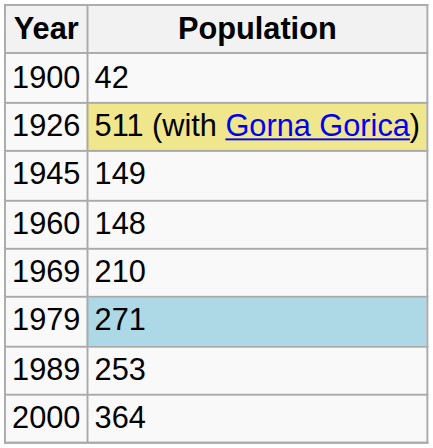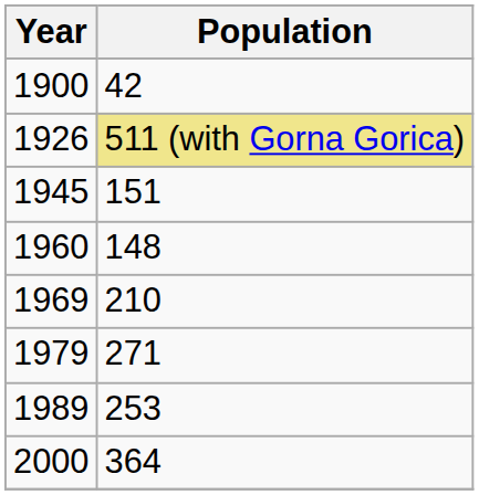1945 | Population: 149 -> 151
1979 | Population: lightblue background -> no background
